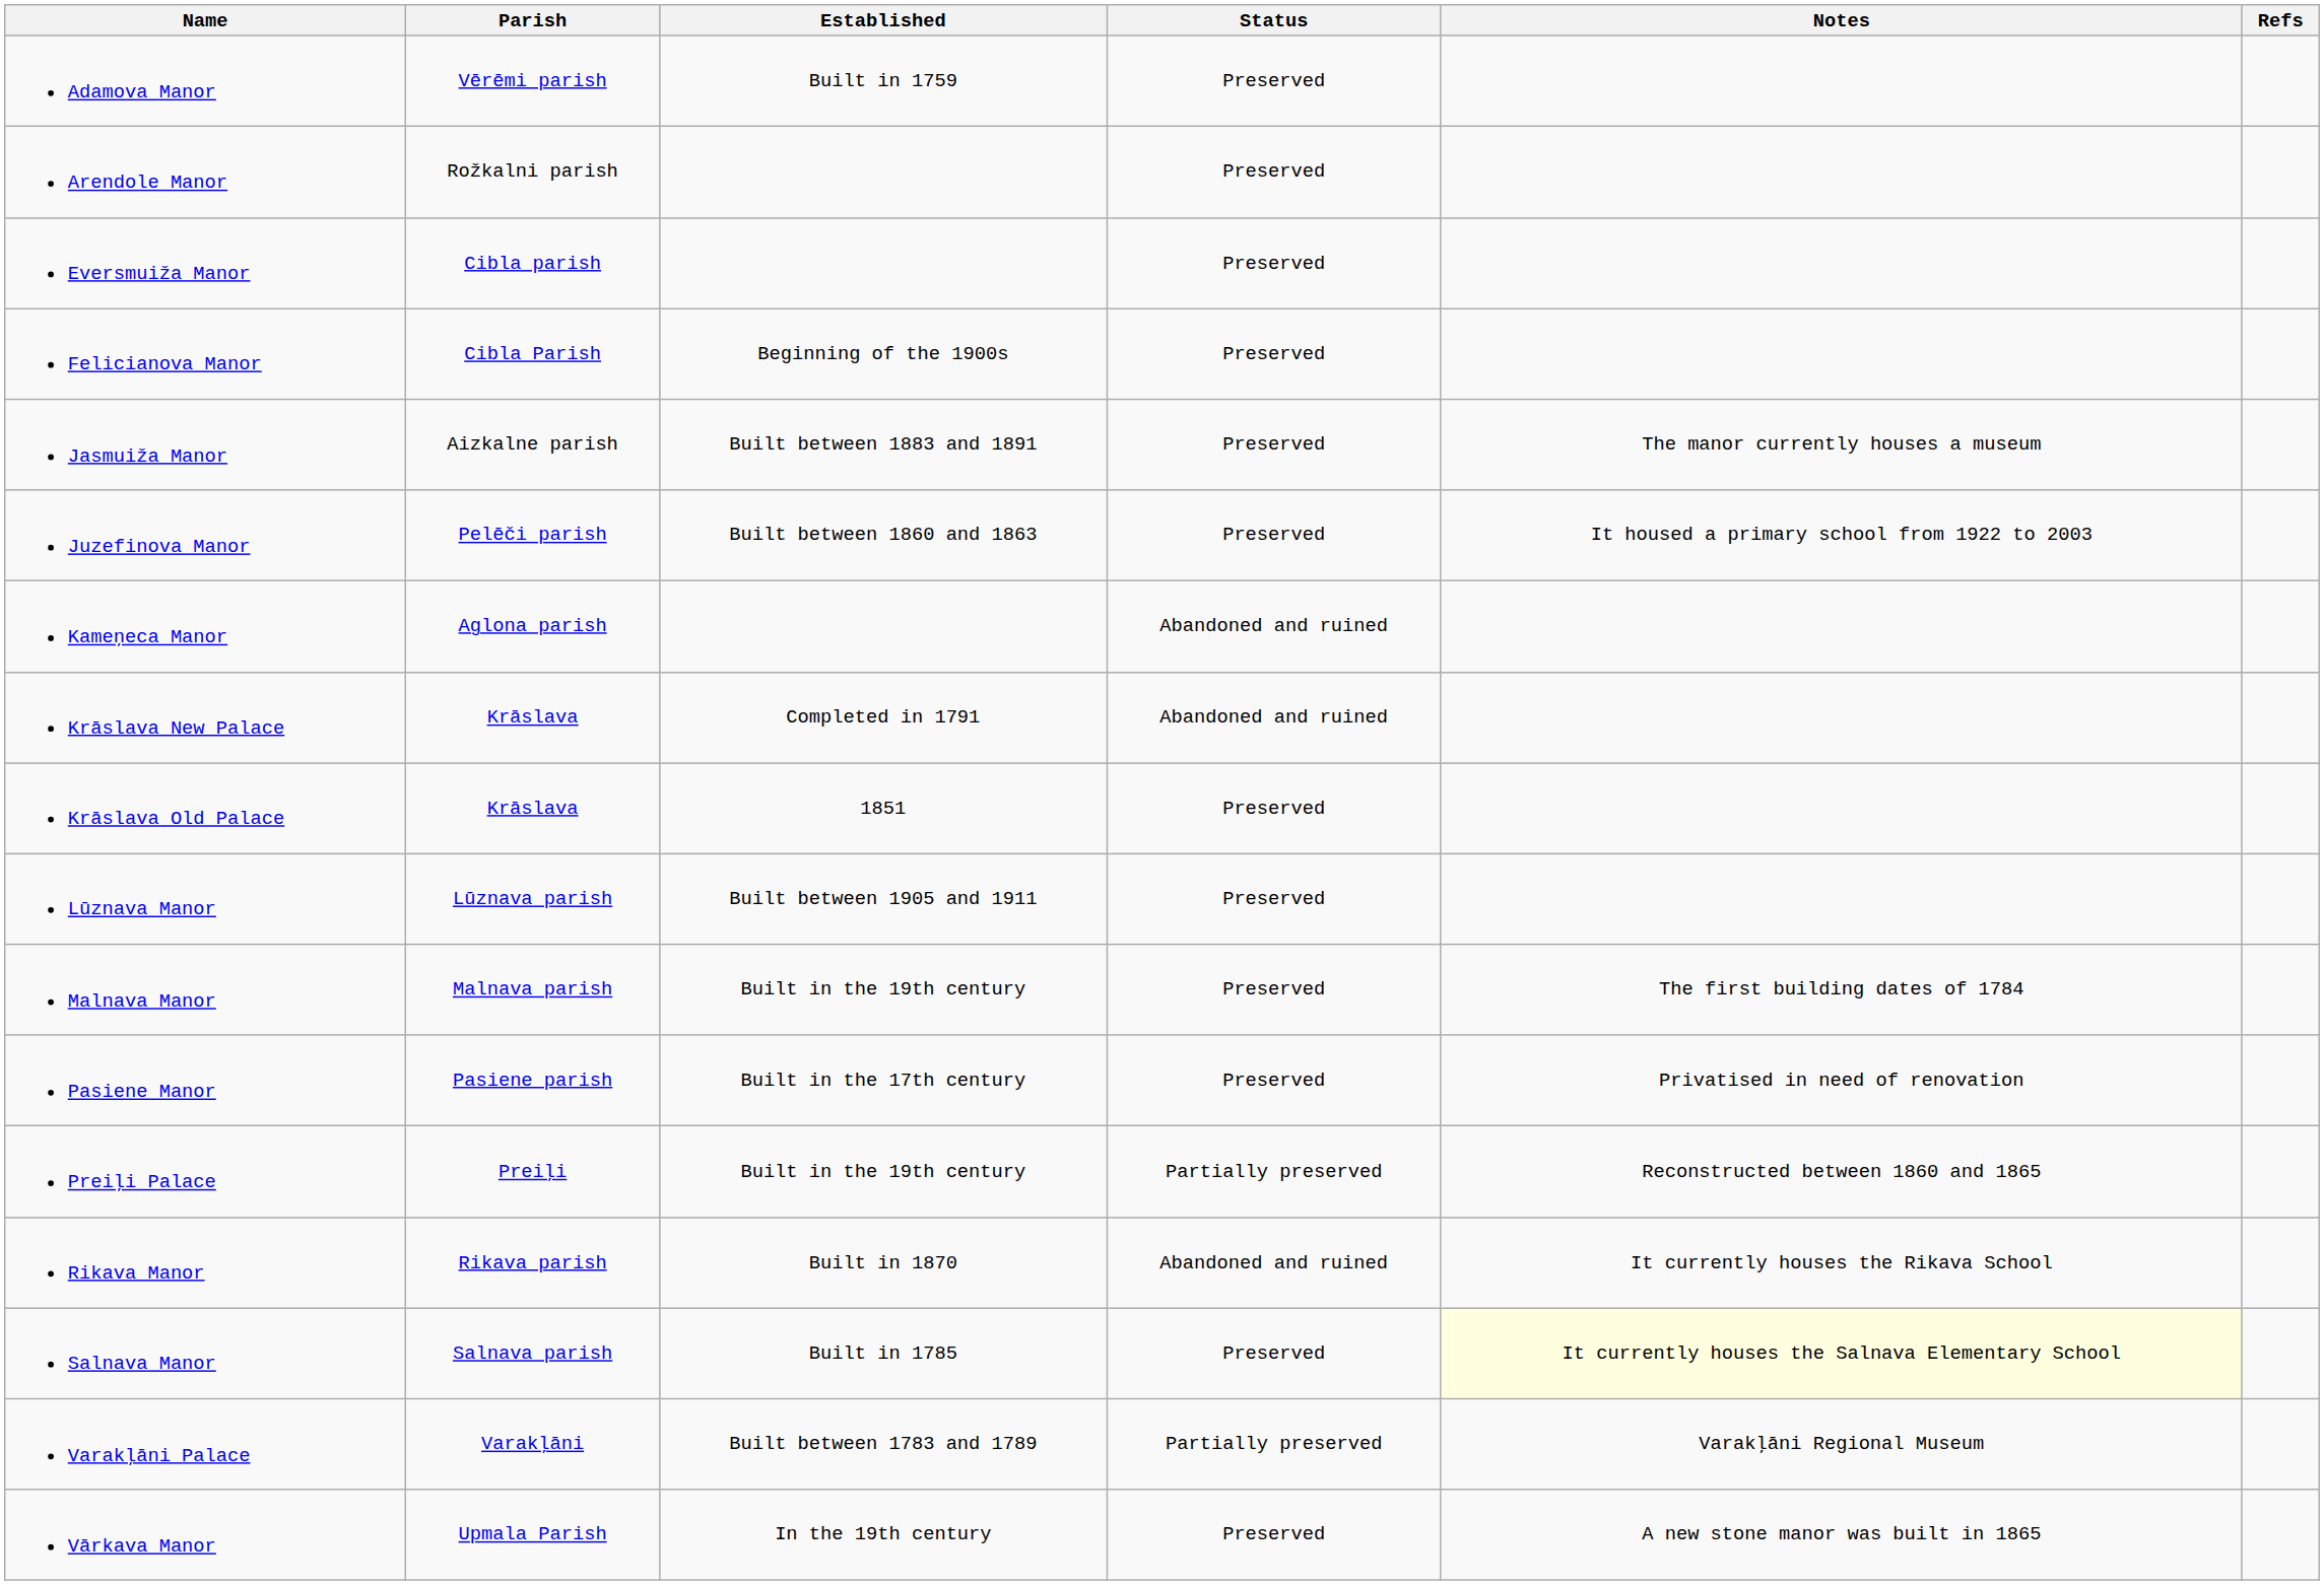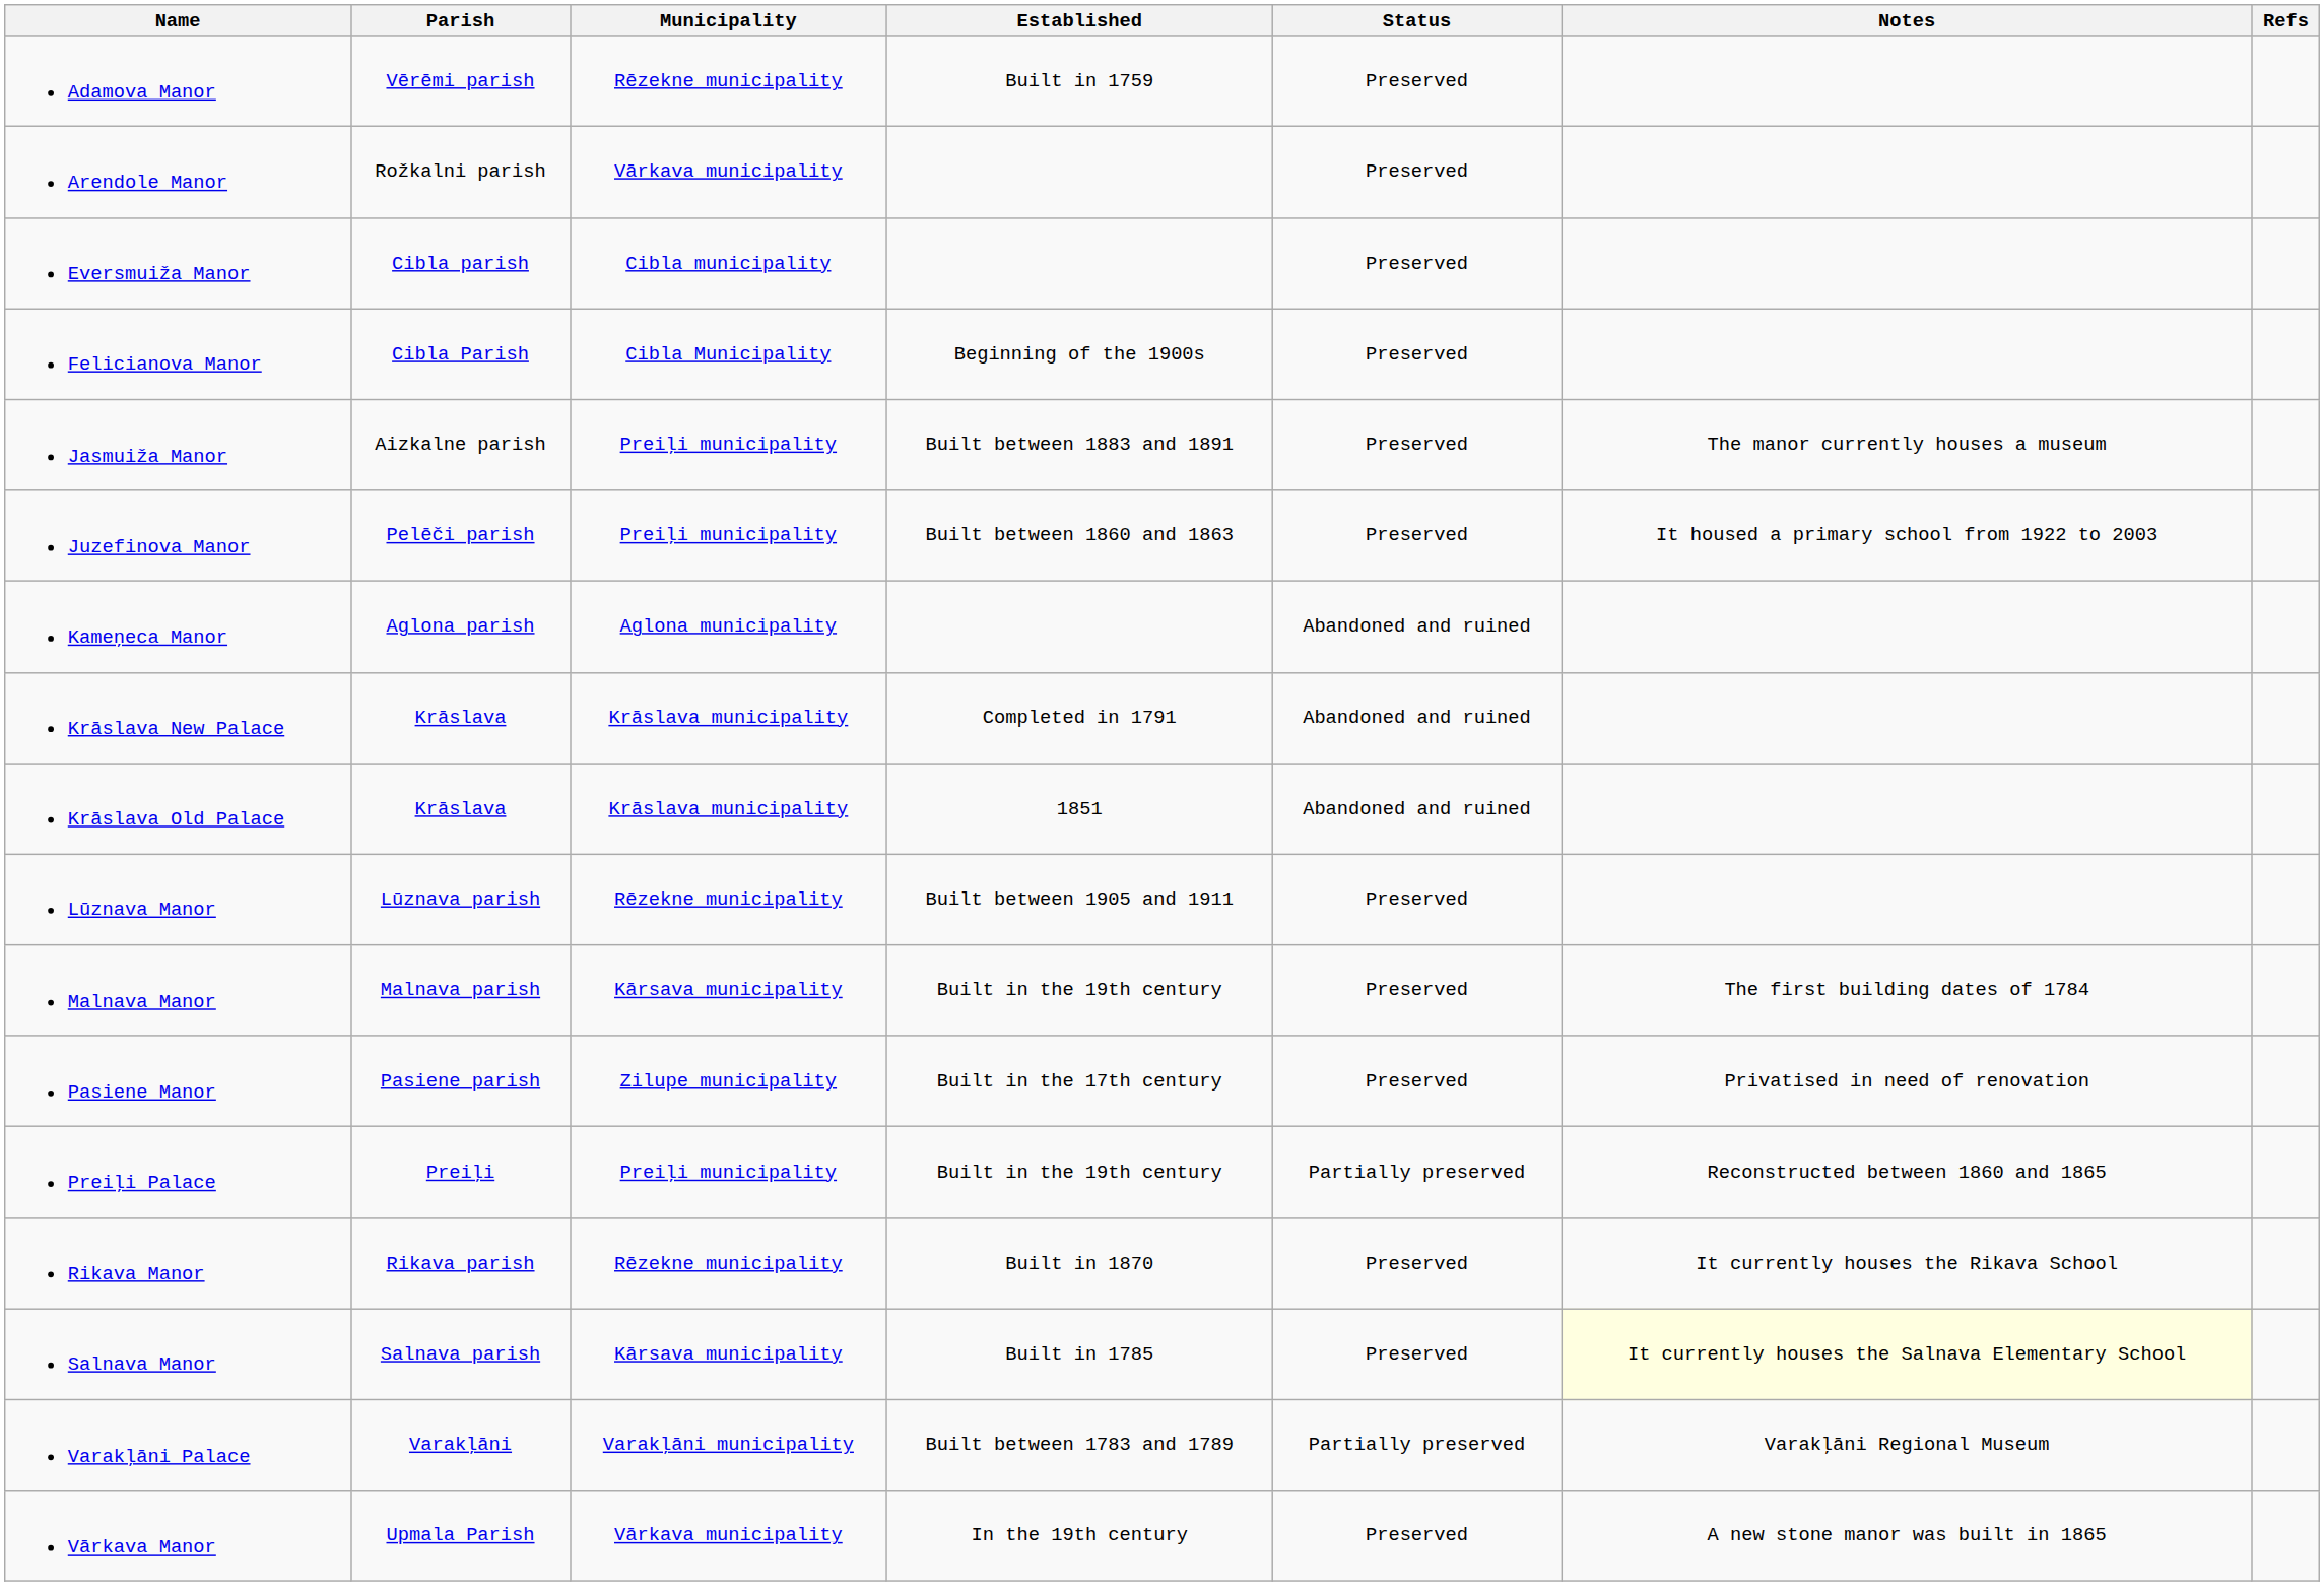+ column: Municipality | Rēzekne municipality | Vārkava municipality | Cibla municipality | Cibla Municipality | Preiļi municipality | Preiļi municipality | Aglona municipality | Krāslava municipality | Krāslava municipality | Rēzekne municipality | Kārsava municipality | Zilupe municipality | Preiļi municipality | Rēzekne municipality | Kārsava municipality | Varakļāni municipality | Vārkava municipality
Krāslava Old Palace | Status: Preserved -> Abandoned and ruined
Rikava Manor | Status: Abandoned and ruined -> Preserved
